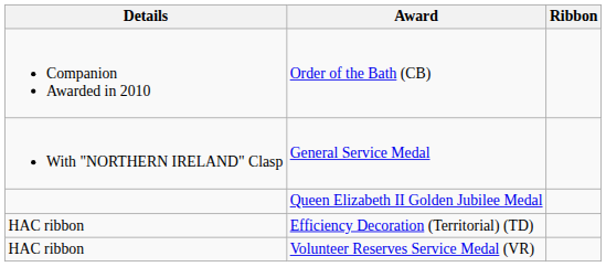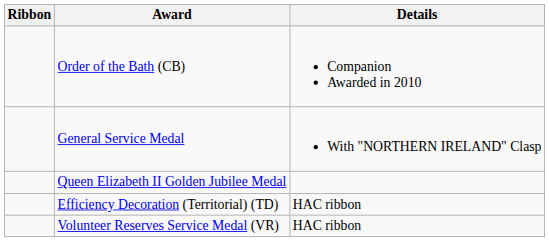columns swapped: Ribbon <-> Details
